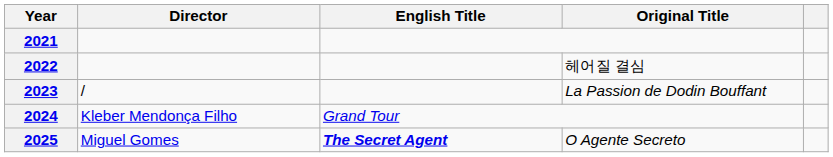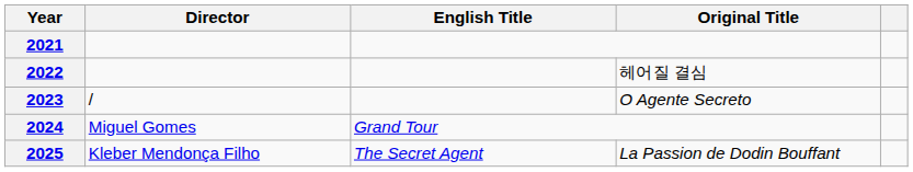2023 | Original Title: La Passion de Dodin Bouffant -> O Agente Secreto
2024 | Director: Kleber Mendonça Filho -> Miguel Gomes
2025 | Director: Miguel Gomes -> Kleber Mendonça Filho
2025 | English Title: bold -> normal
2025 | Original Title: O Agente Secreto -> La Passion de Dodin Bouffant
